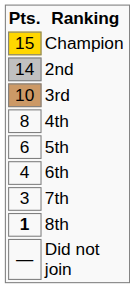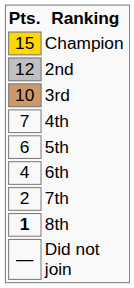2nd | Pts.: 14 -> 12
4th | Pts.: 8 -> 7
7th | Pts.: 3 -> 2
